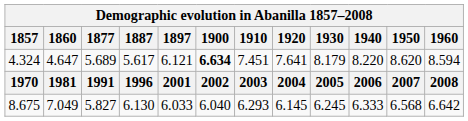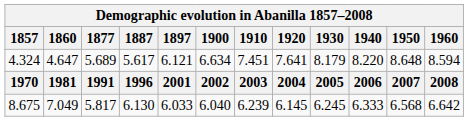4.324 | 1900: bold -> normal
4.324 | 1950: 8.620 -> 8.648
8.675 | 1877: 5.827 -> 5.817
8.675 | 1910: 6.293 -> 6.239
